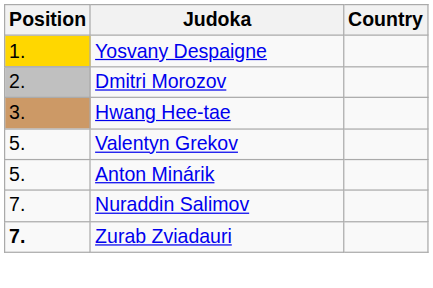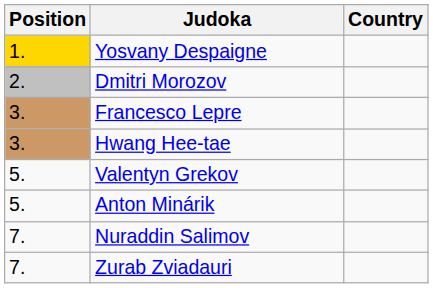+ row: 3. | Francesco Lepre
Zurab Zviadauri | Position: bold -> normal
